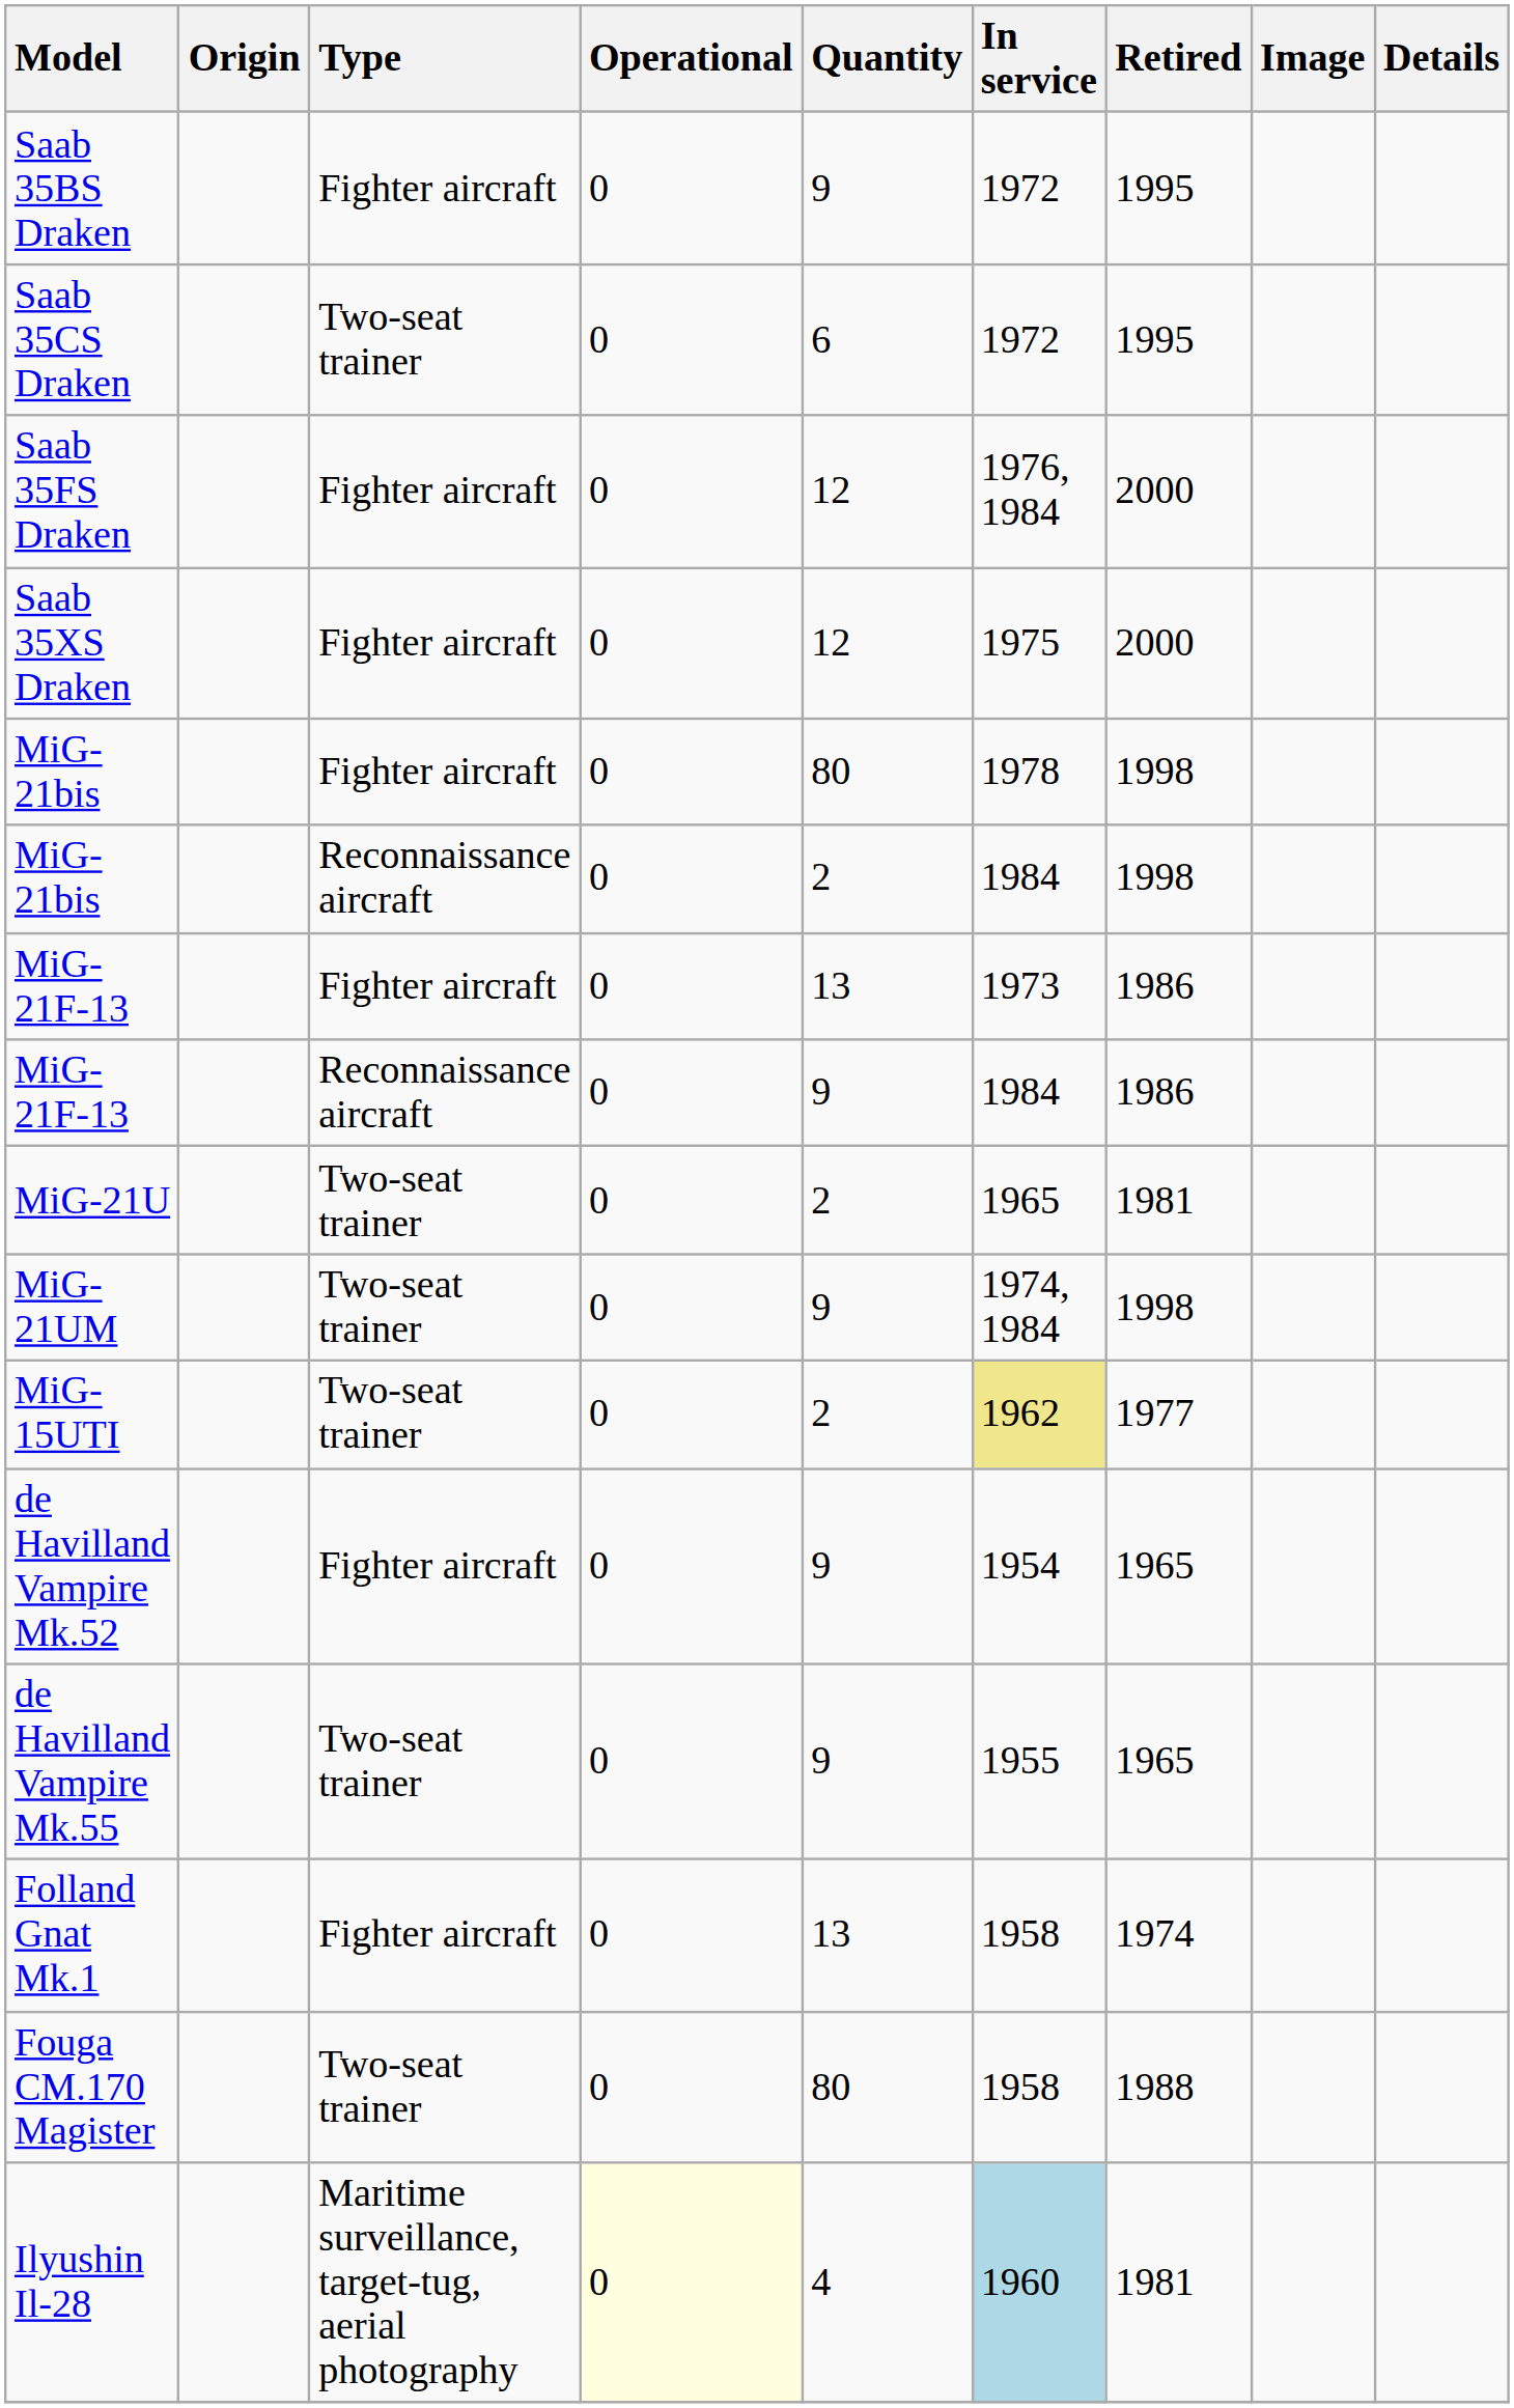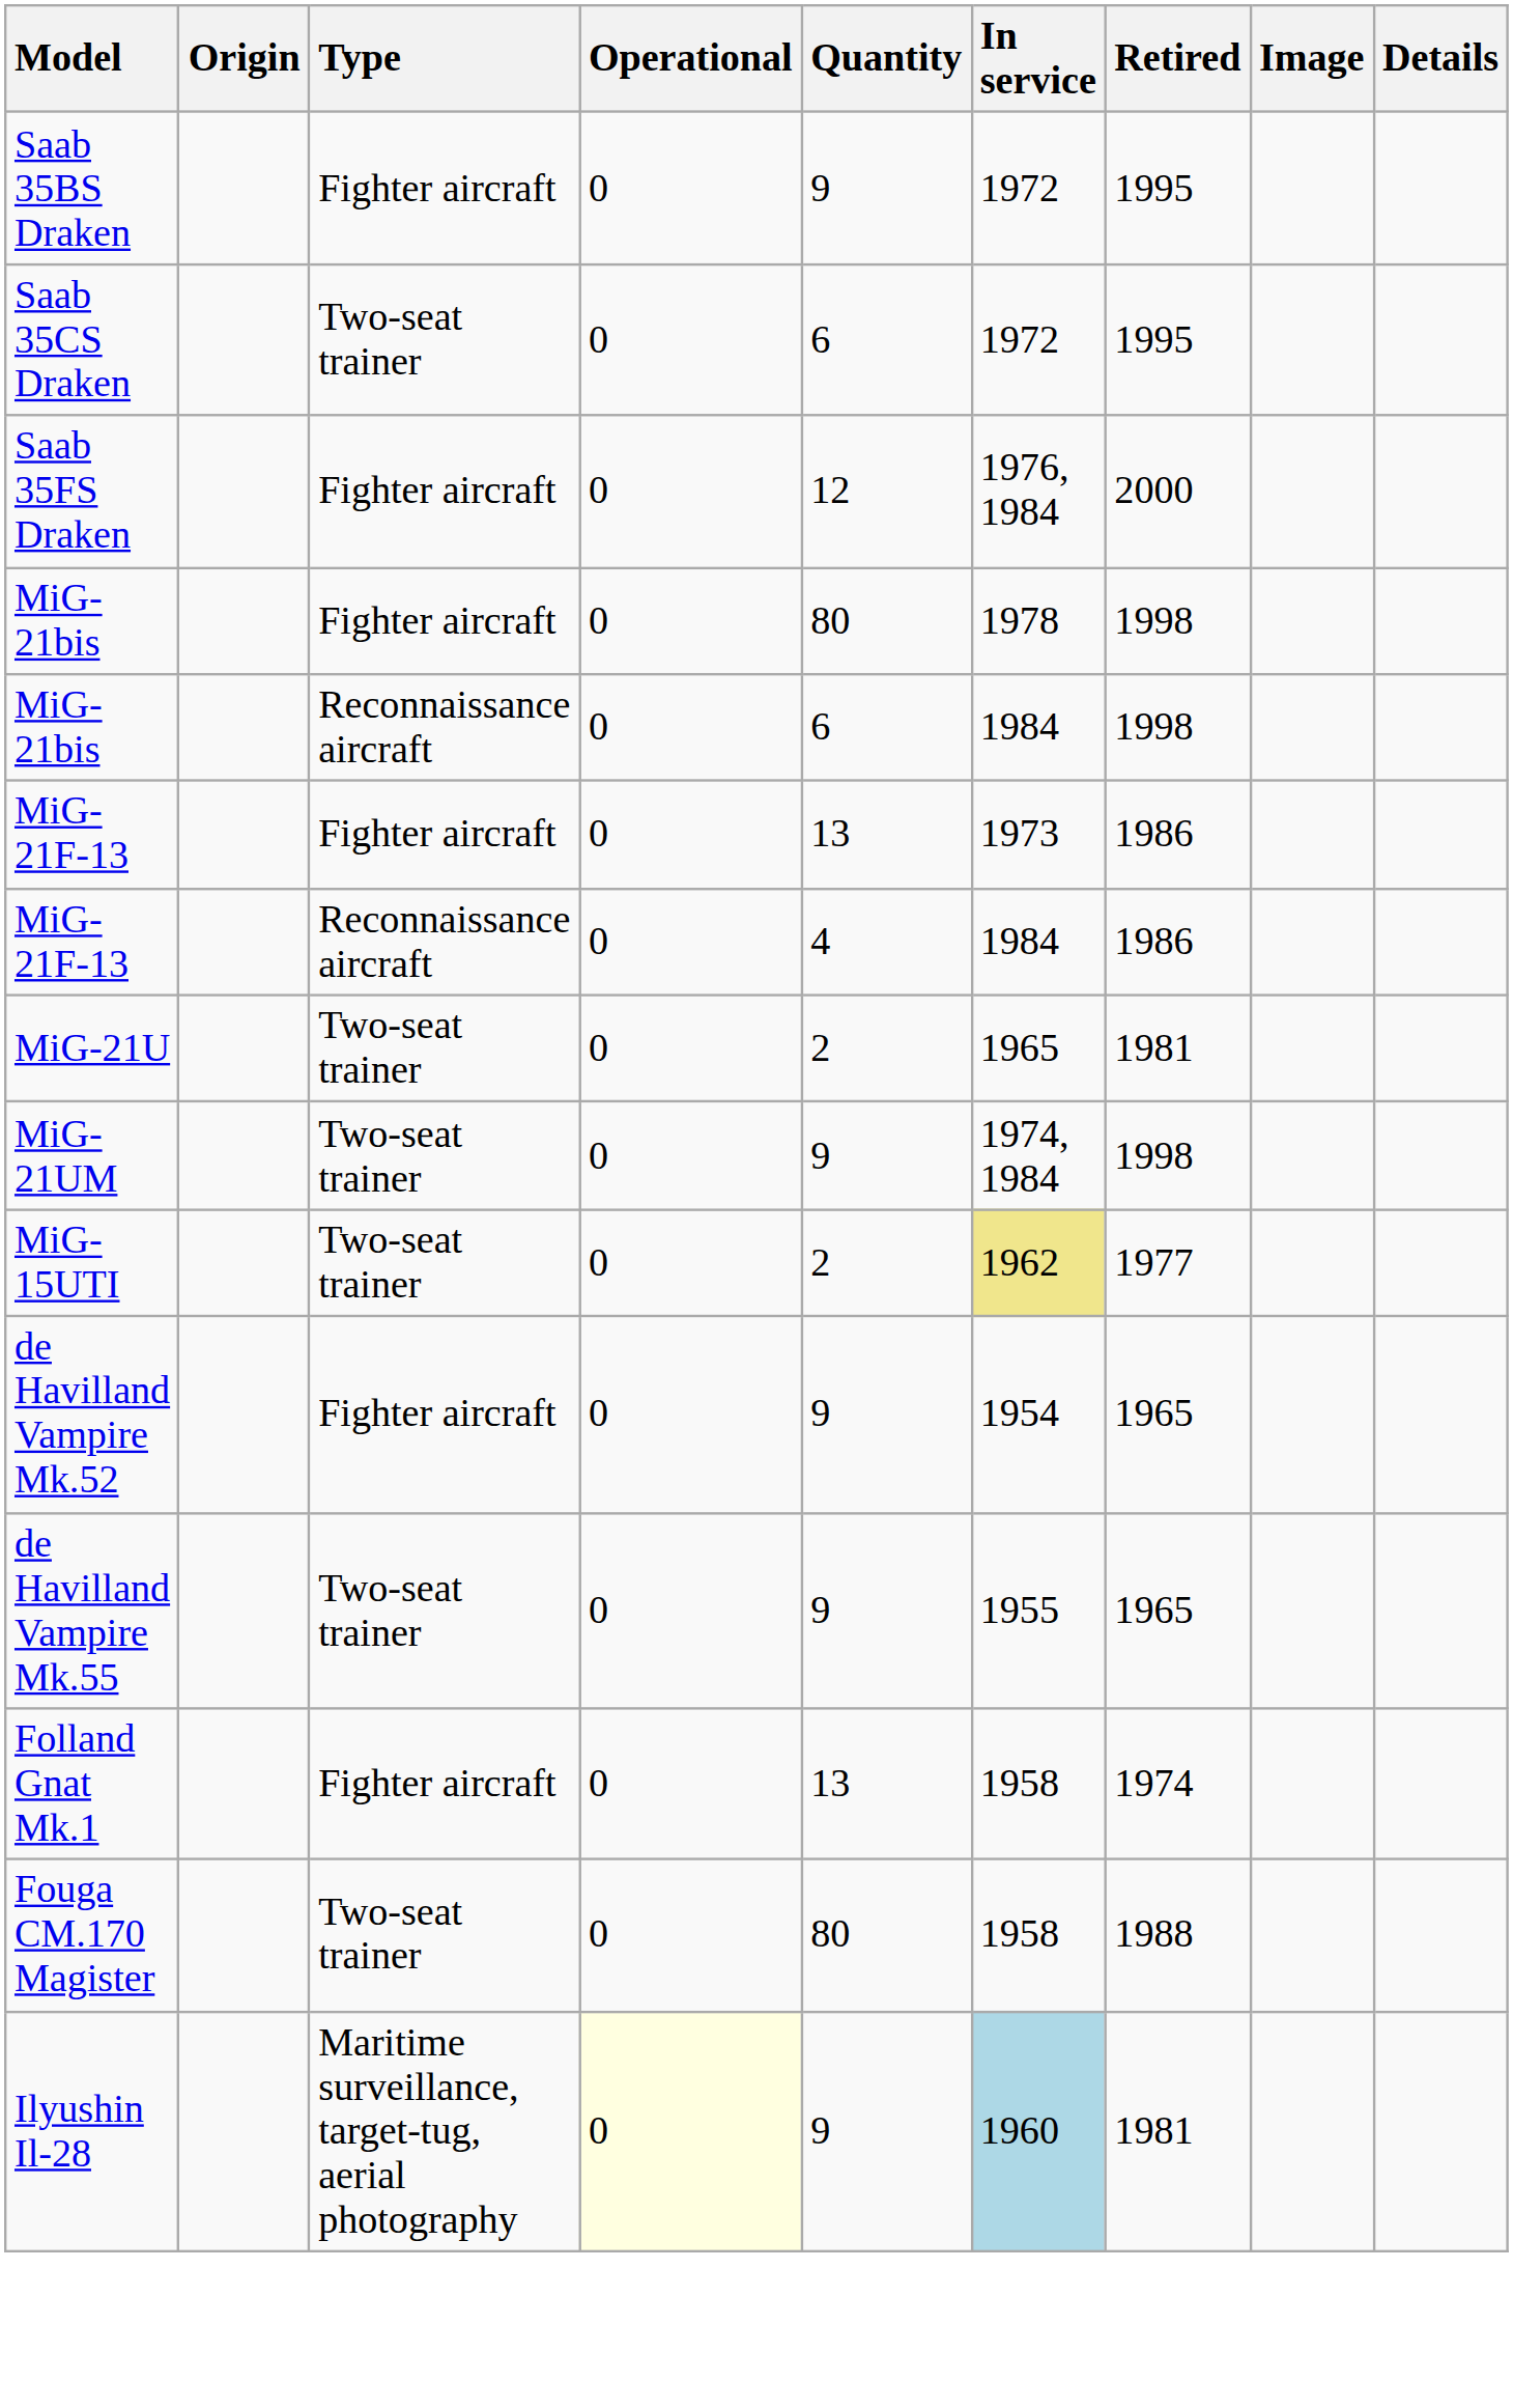- row: Saab 35XS Draken | Fighter aircraft | 0 | 12 | 1975 | 2000
MiG-21bis / Reconnaissance aircraft | Quantity: 2 -> 6
MiG-21F-13 / Reconnaissance aircraft | Quantity: 9 -> 4
Ilyushin Il-28 | Quantity: 4 -> 9
